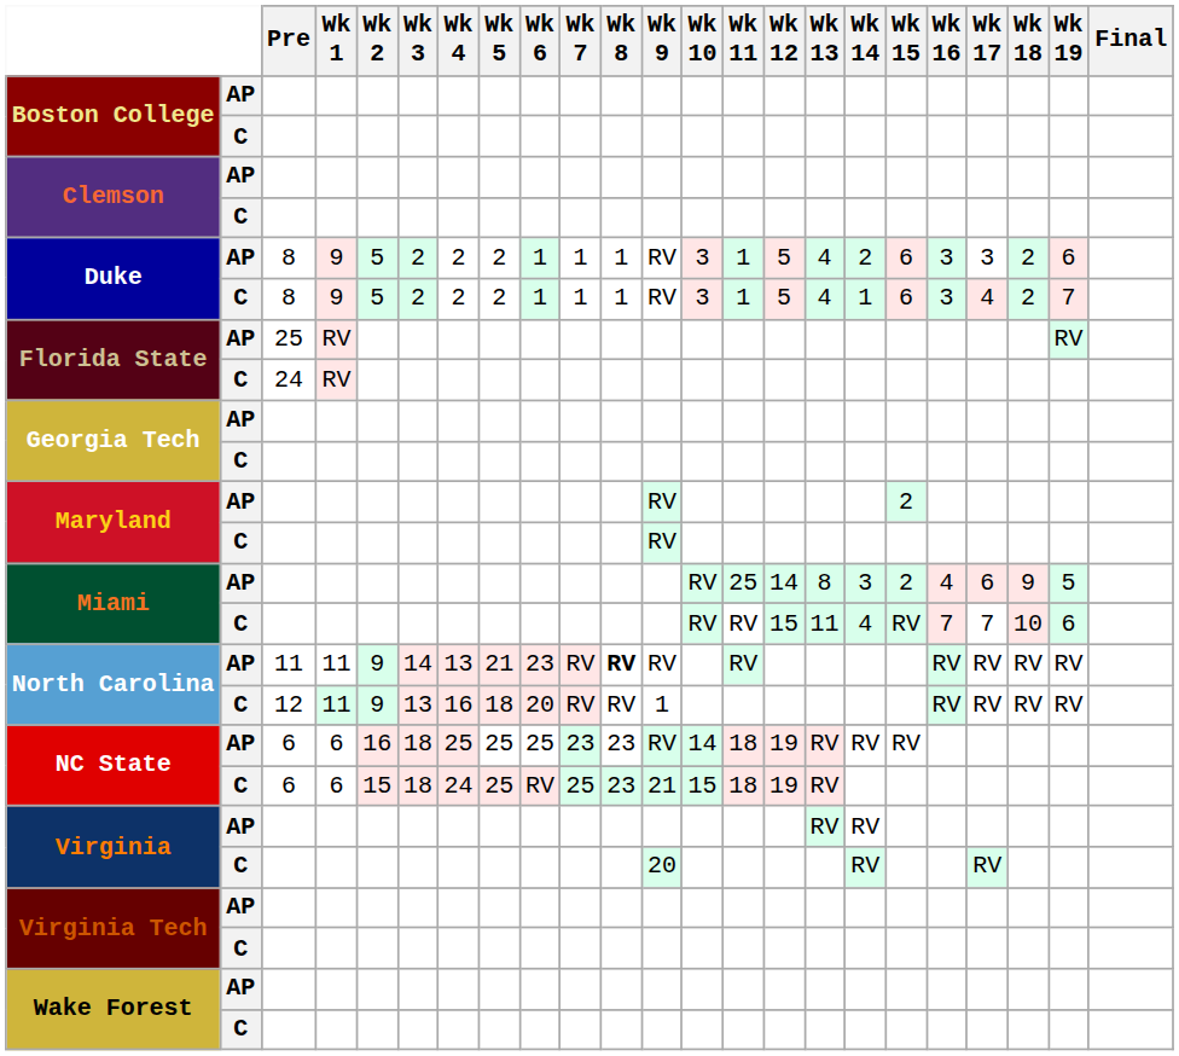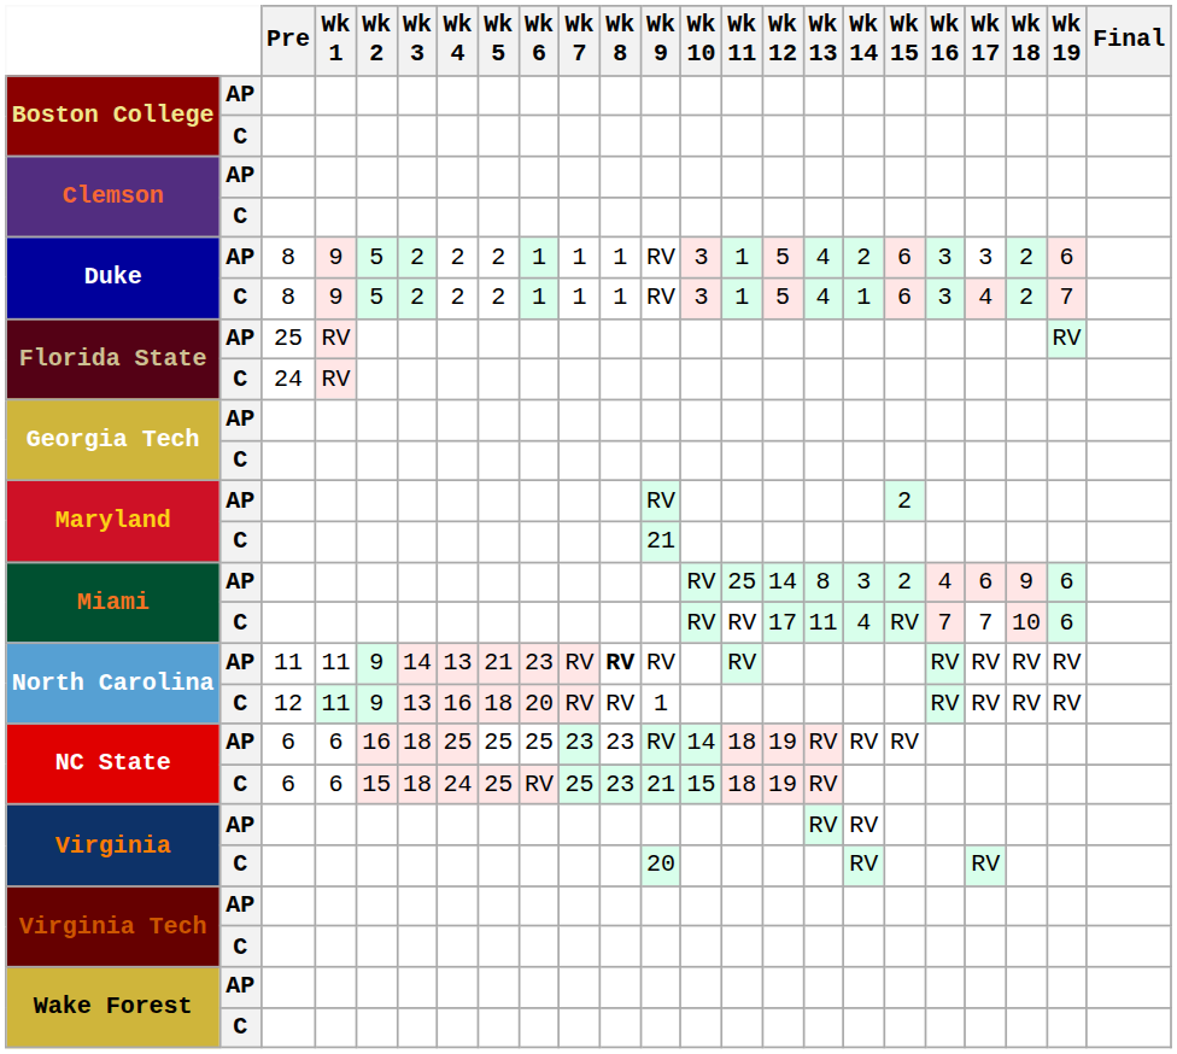Maryland / C | Wk 9: RV -> 21
Miami / AP | Wk 19: 5 -> 6
Miami / C | Wk 12: 15 -> 17
